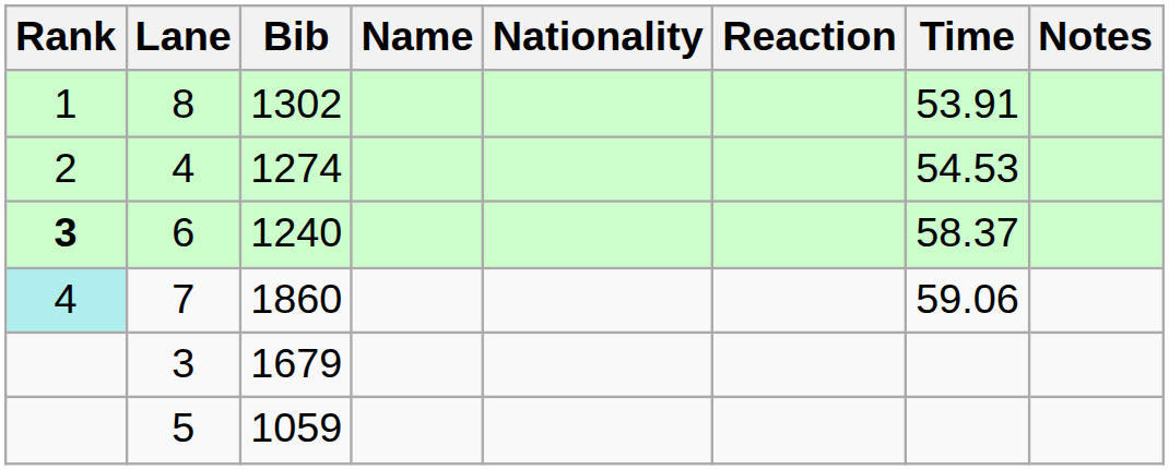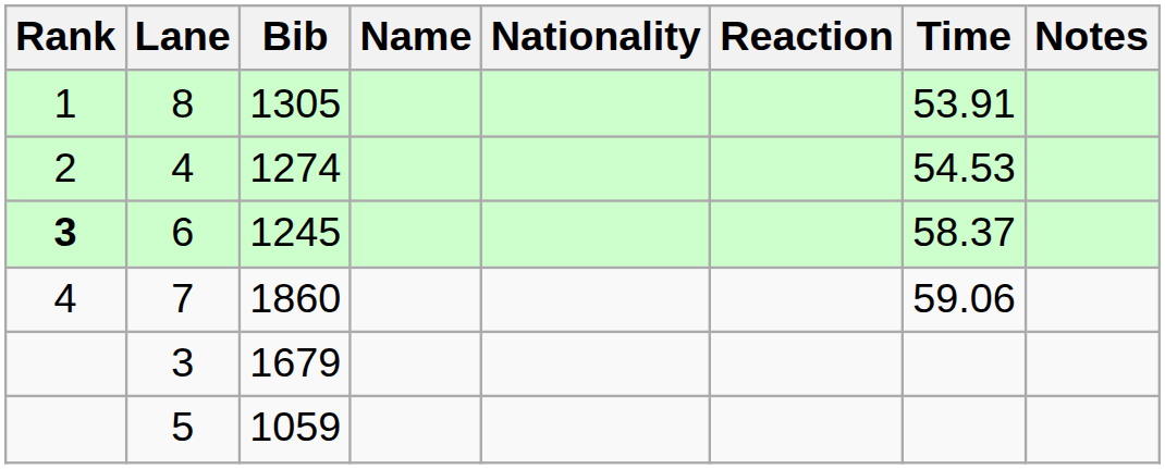8 | Bib: 1302 -> 1305
6 | Bib: 1240 -> 1245
7 | Rank: paleturquoise background -> no background
